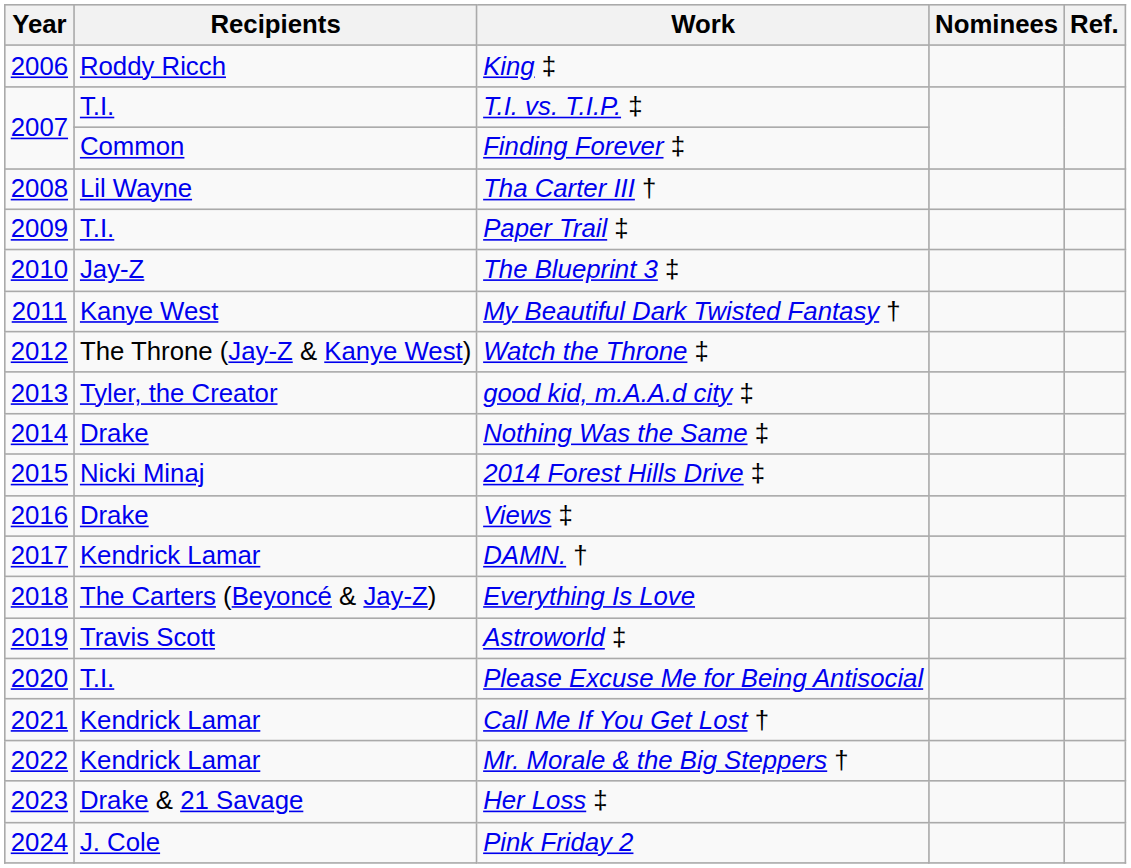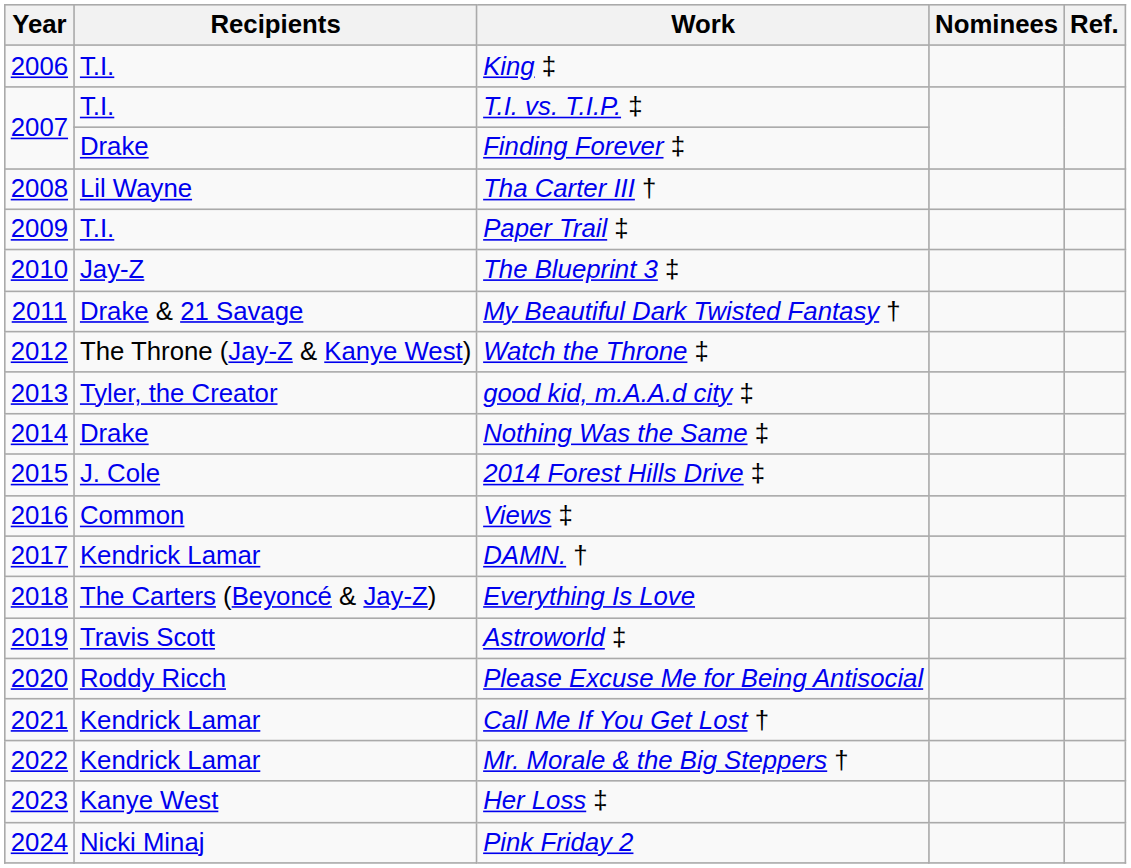King ‡ | Recipients: Roddy Ricch -> T.I.
Finding Forever ‡ | Recipients: Common -> Drake
My Beautiful Dark Twisted Fantasy † | Recipients: Kanye West -> Drake & 21 Savage
2014 Forest Hills Drive ‡ | Recipients: Nicki Minaj -> J. Cole
Views ‡ | Recipients: Drake -> Common
Please Excuse Me for Being Antisocial | Recipients: T.I. -> Roddy Ricch
Her Loss ‡ | Recipients: Drake & 21 Savage -> Kanye West
Pink Friday 2 | Recipients: J. Cole -> Nicki Minaj
